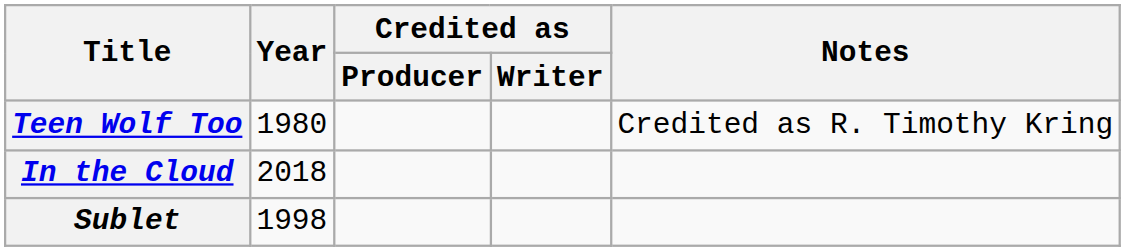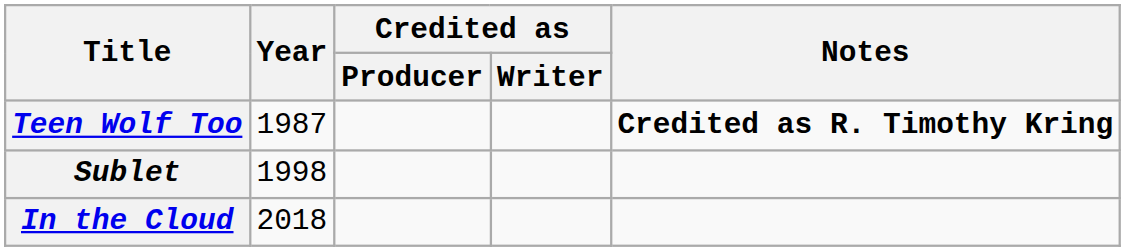Teen Wolf Too | Year: 1980 -> 1987
Teen Wolf Too | Notes: normal -> bold
rows swapped: Sublet <-> In the Cloud
